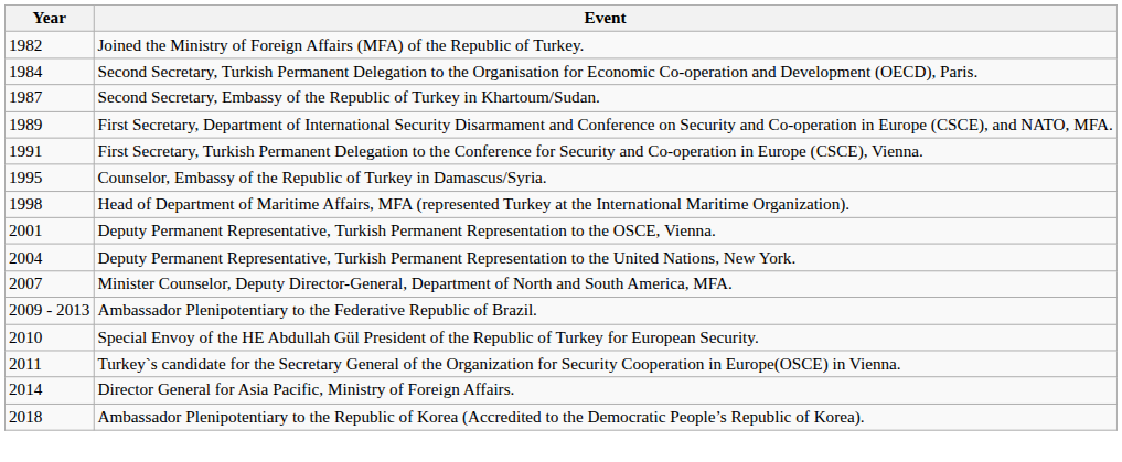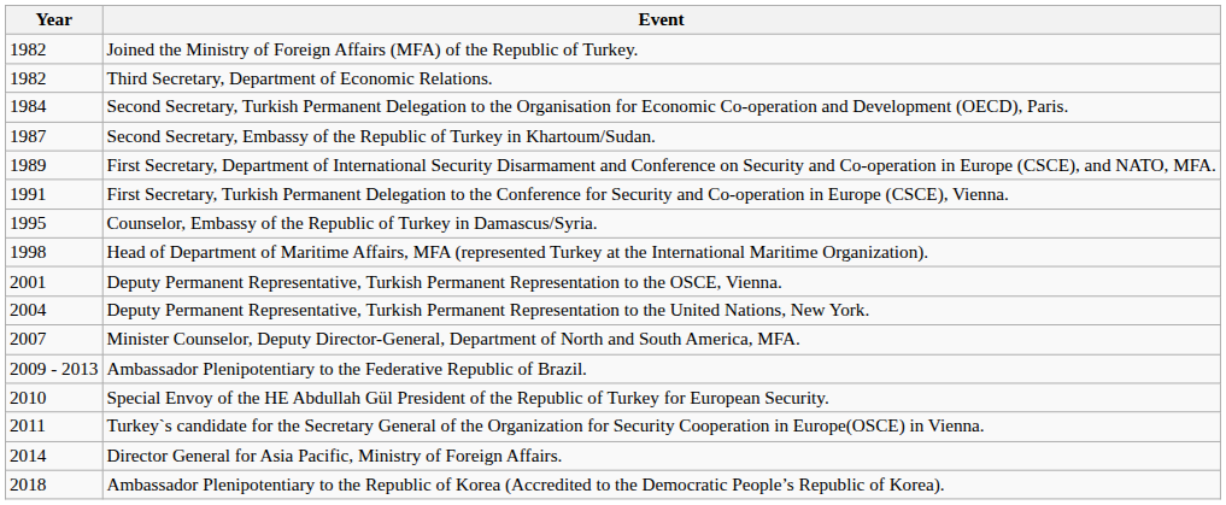+ row: 1982 | Third Secretary, Department of Economic Relations.
